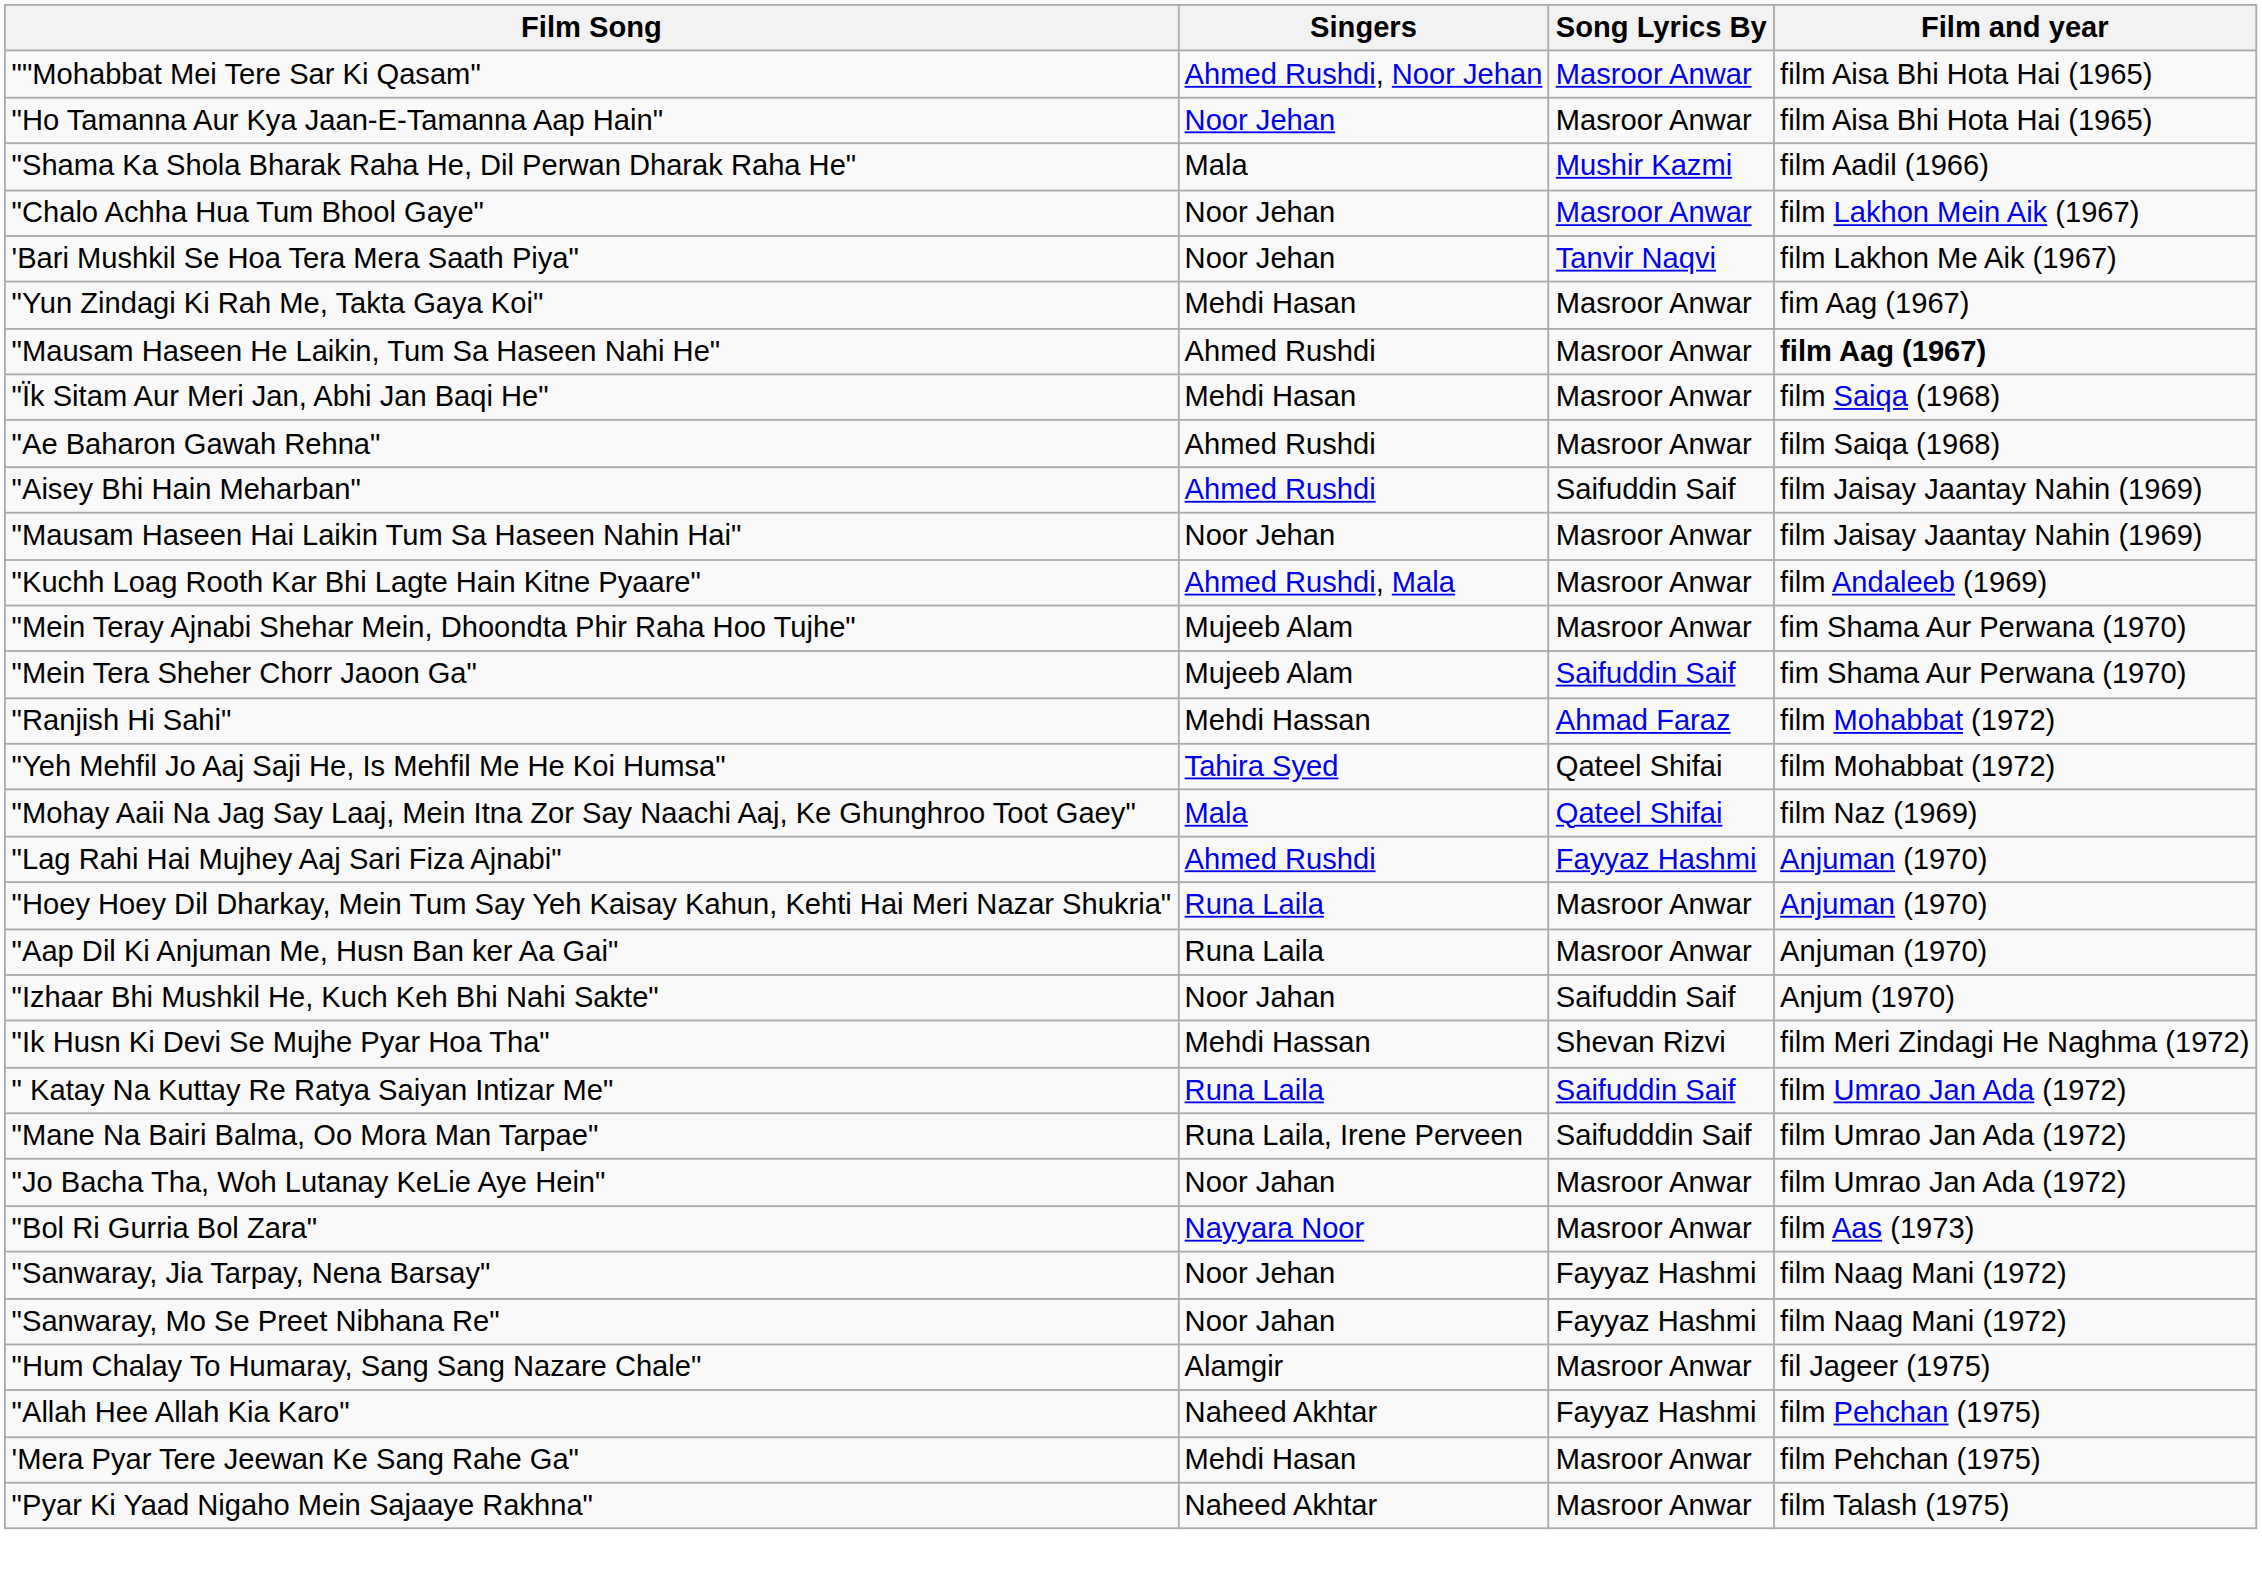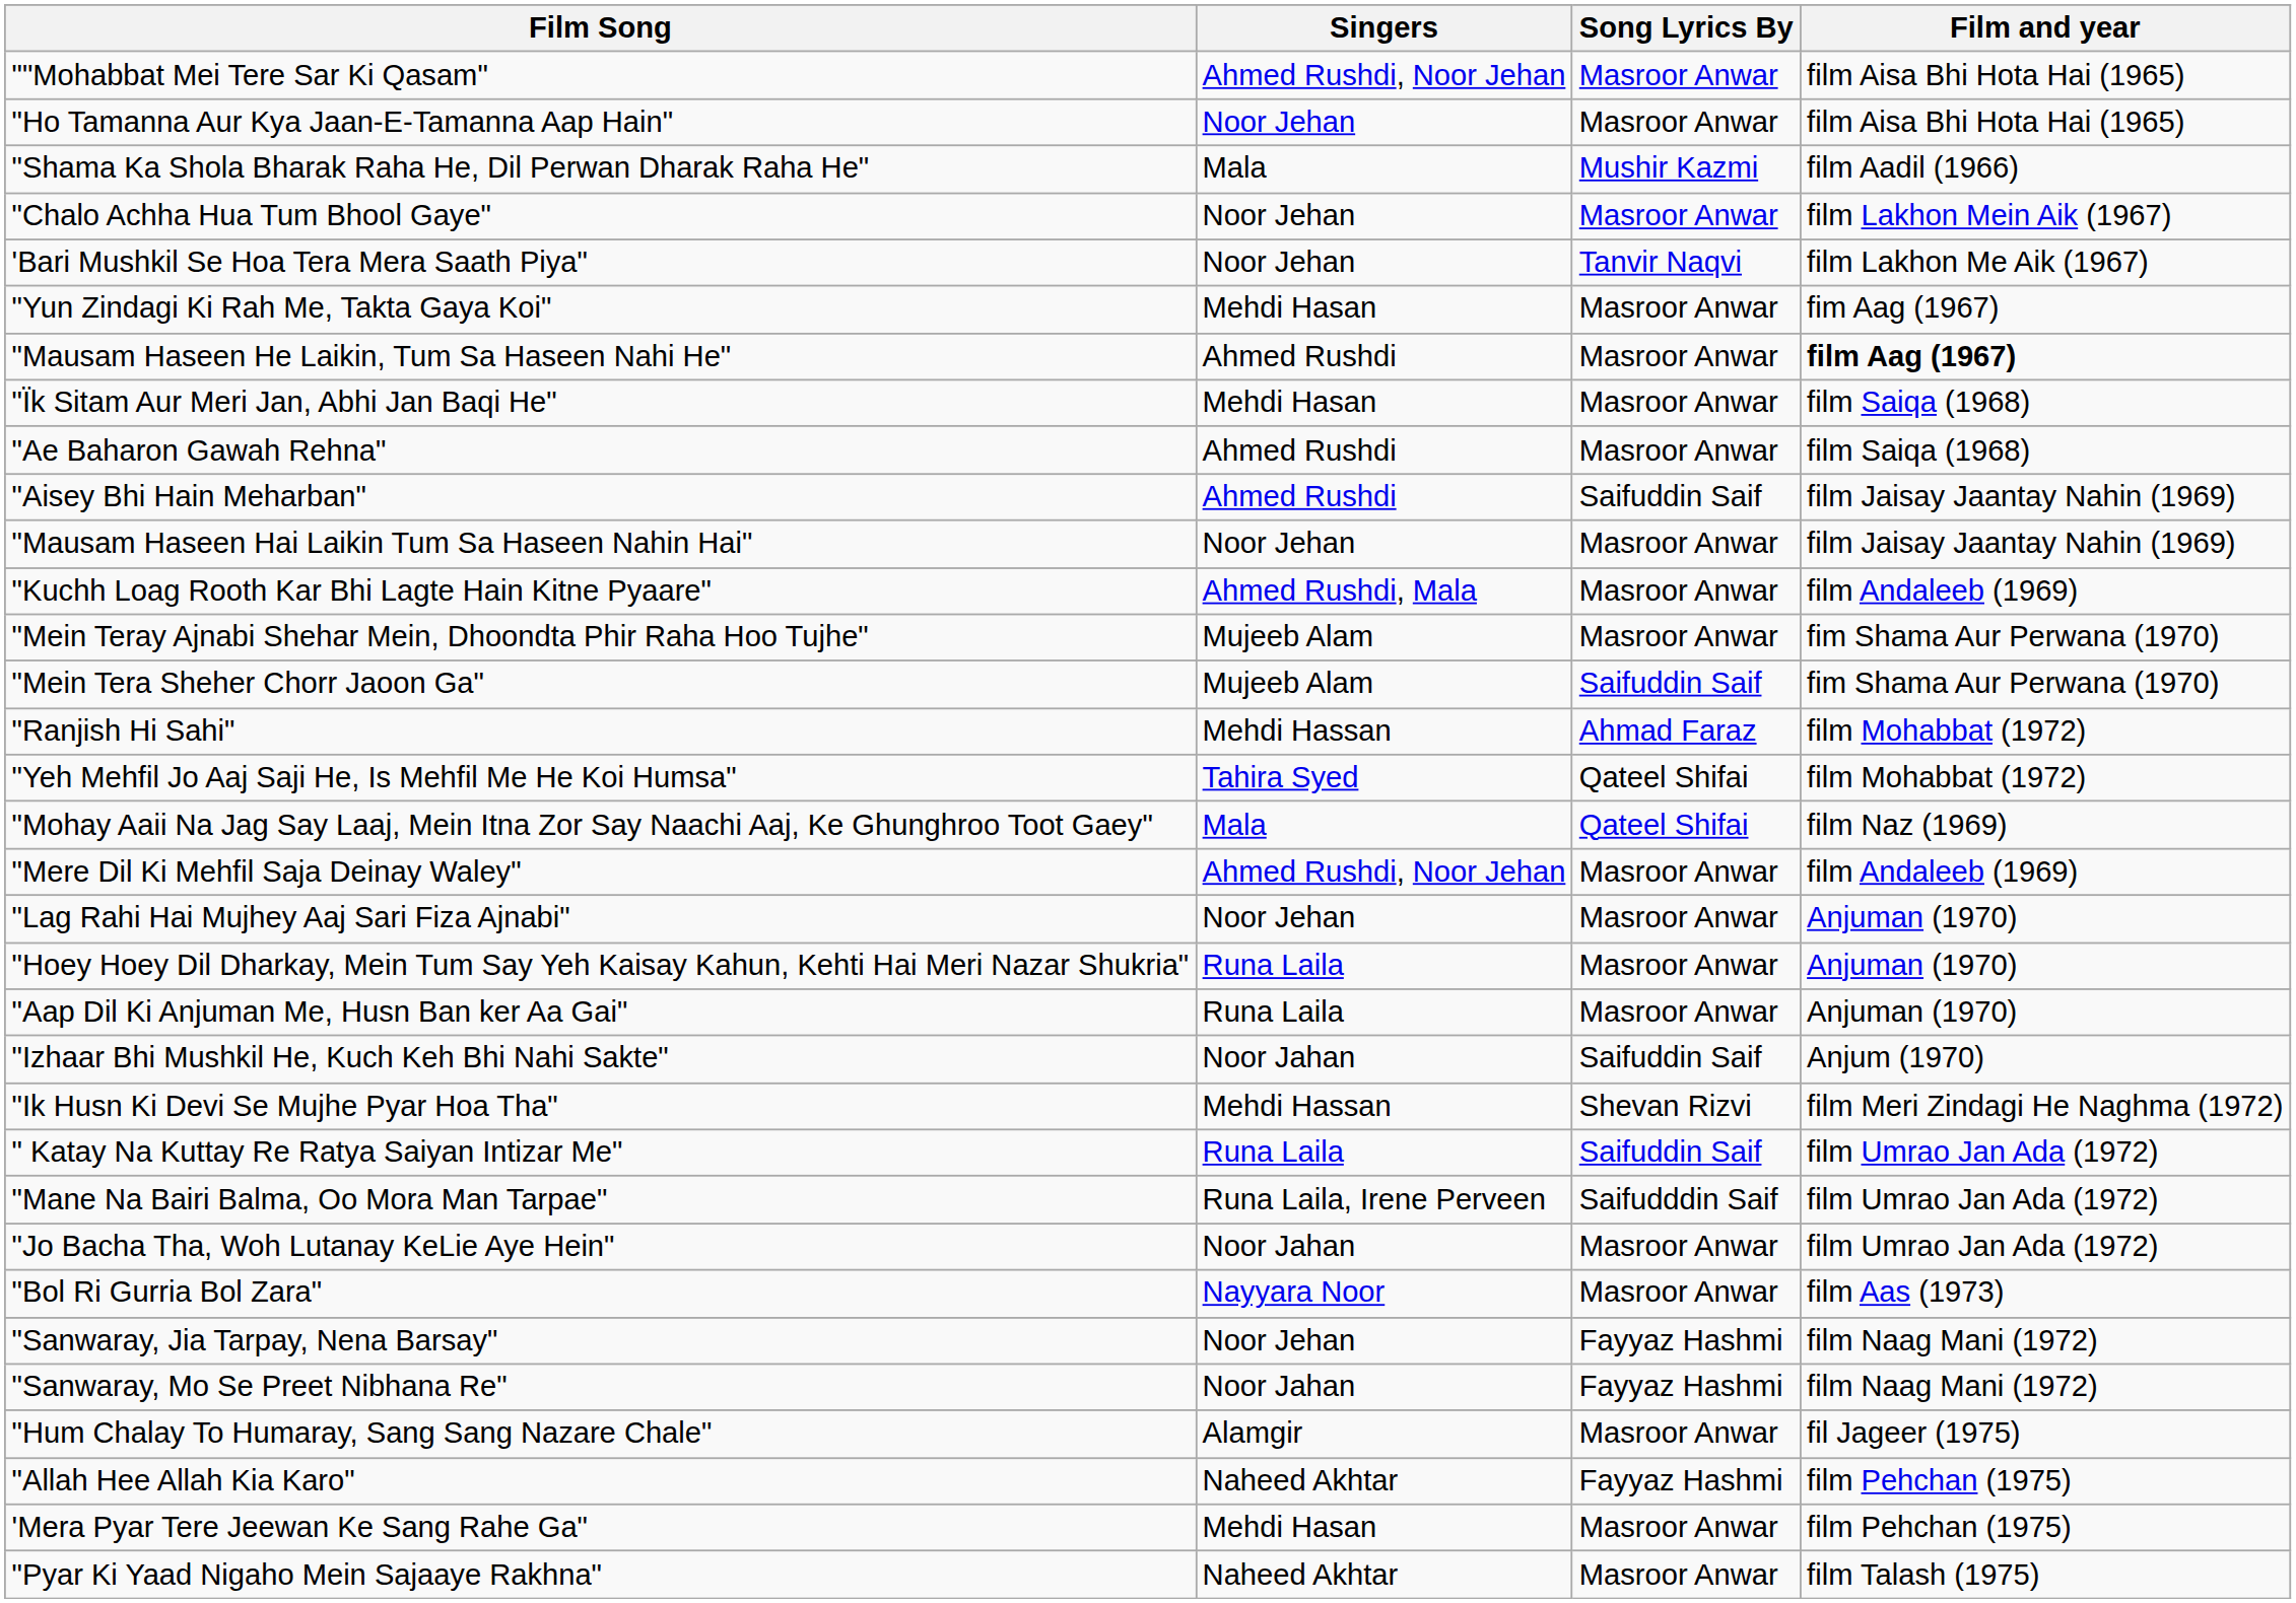+ row: "Mere Dil Ki Mehfil Saja Deinay Waley" | Ahmed Rushdi, Noor Jehan | Masroor Anwar | film Andaleeb (1969)
"Lag Rahi Hai Mujhey Aaj Sari Fiza Ajnabi" | Singers: Ahmed Rushdi -> Noor Jehan
"Lag Rahi Hai Mujhey Aaj Sari Fiza Ajnabi" | Song Lyrics By: Fayyaz Hashmi -> Masroor Anwar
